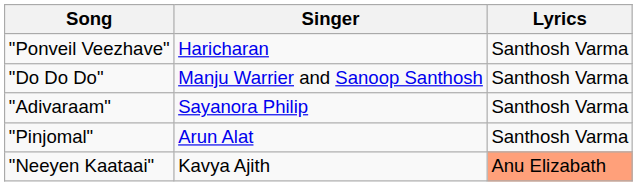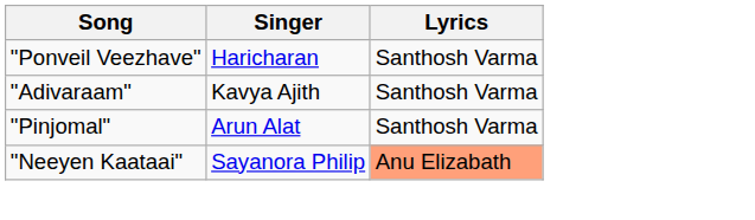- row: "Do Do Do" | Manju Warrier and Sanoop Santhosh | Santhosh Varma
"Adivaraam" | Singer: Sayanora Philip -> Kavya Ajith
"Neeyen Kaataai" | Singer: Kavya Ajith -> Sayanora Philip
